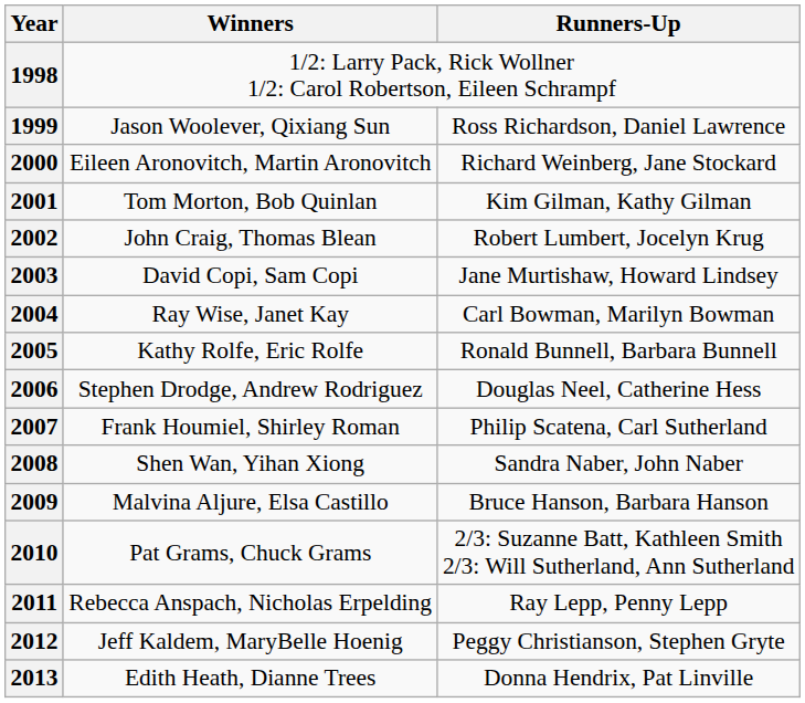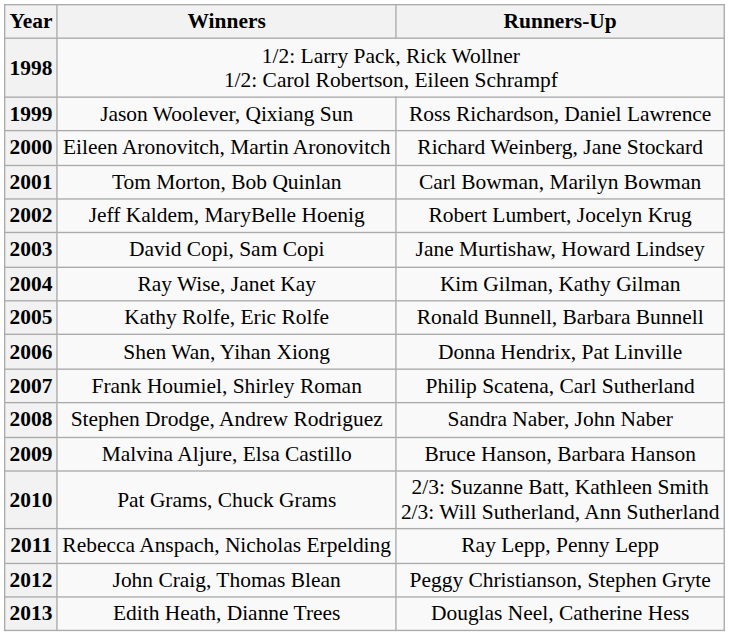2001 | Runners-Up: Kim Gilman, Kathy Gilman -> Carl Bowman, Marilyn Bowman
2002 | Winners: John Craig, Thomas Blean -> Jeff Kaldem, MaryBelle Hoenig
2004 | Runners-Up: Carl Bowman, Marilyn Bowman -> Kim Gilman, Kathy Gilman
2006 | Winners: Stephen Drodge, Andrew Rodriguez -> Shen Wan, Yihan Xiong
2006 | Runners-Up: Douglas Neel, Catherine Hess -> Donna Hendrix, Pat Linville
2008 | Winners: Shen Wan, Yihan Xiong -> Stephen Drodge, Andrew Rodriguez
2012 | Winners: Jeff Kaldem, MaryBelle Hoenig -> John Craig, Thomas Blean
2013 | Runners-Up: Donna Hendrix, Pat Linville -> Douglas Neel, Catherine Hess
